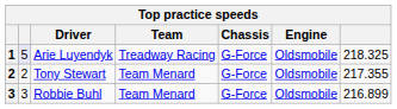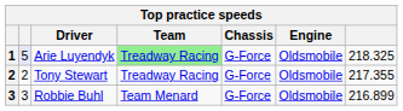Arie Luyendyk | Team: no background -> lightgreen background
Tony Stewart | Team: Team Menard -> Treadway Racing
